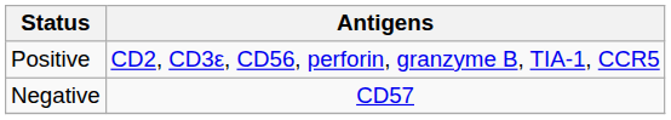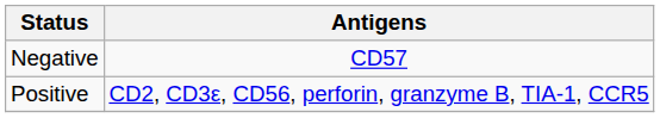rows swapped: Positive <-> Negative
